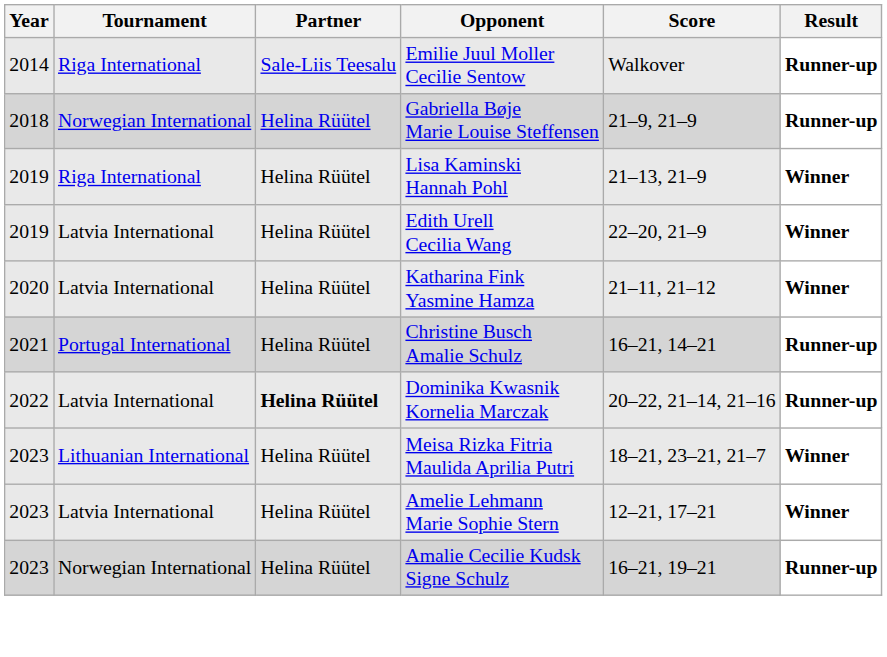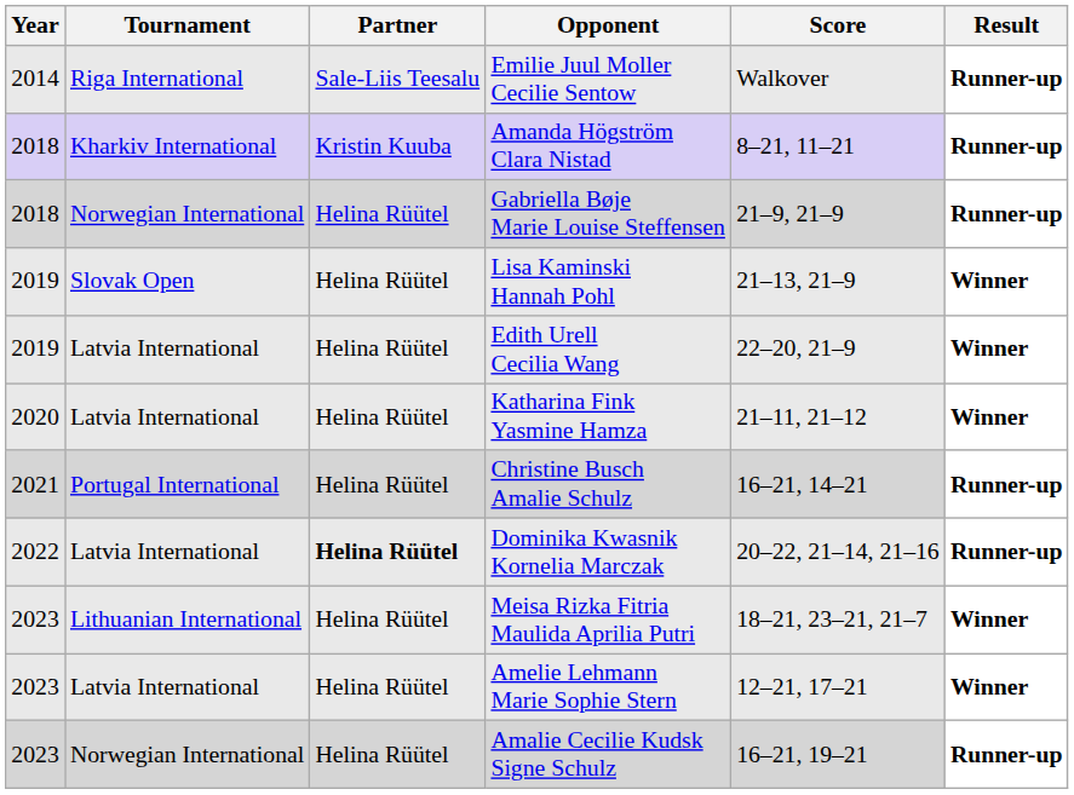+ row: 2018 | Kharkiv International | Kristin Kuuba | Amanda Högström Clara Nistad | 8–21, 11–21 | Runner-up
Lisa Kaminski Hannah Pohl | Tournament: Riga International -> Slovak Open
